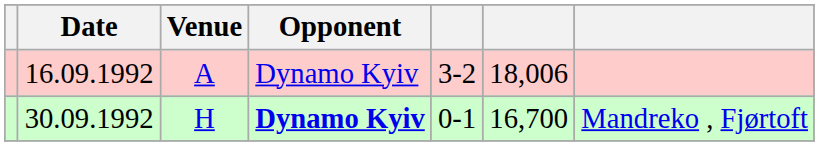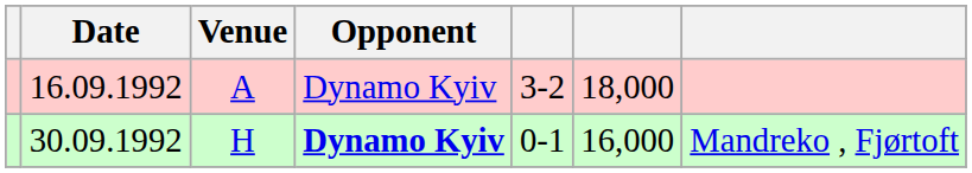16.09.1992 | column 6: 18,006 -> 18,000
30.09.1992 | column 6: 16,700 -> 16,000
